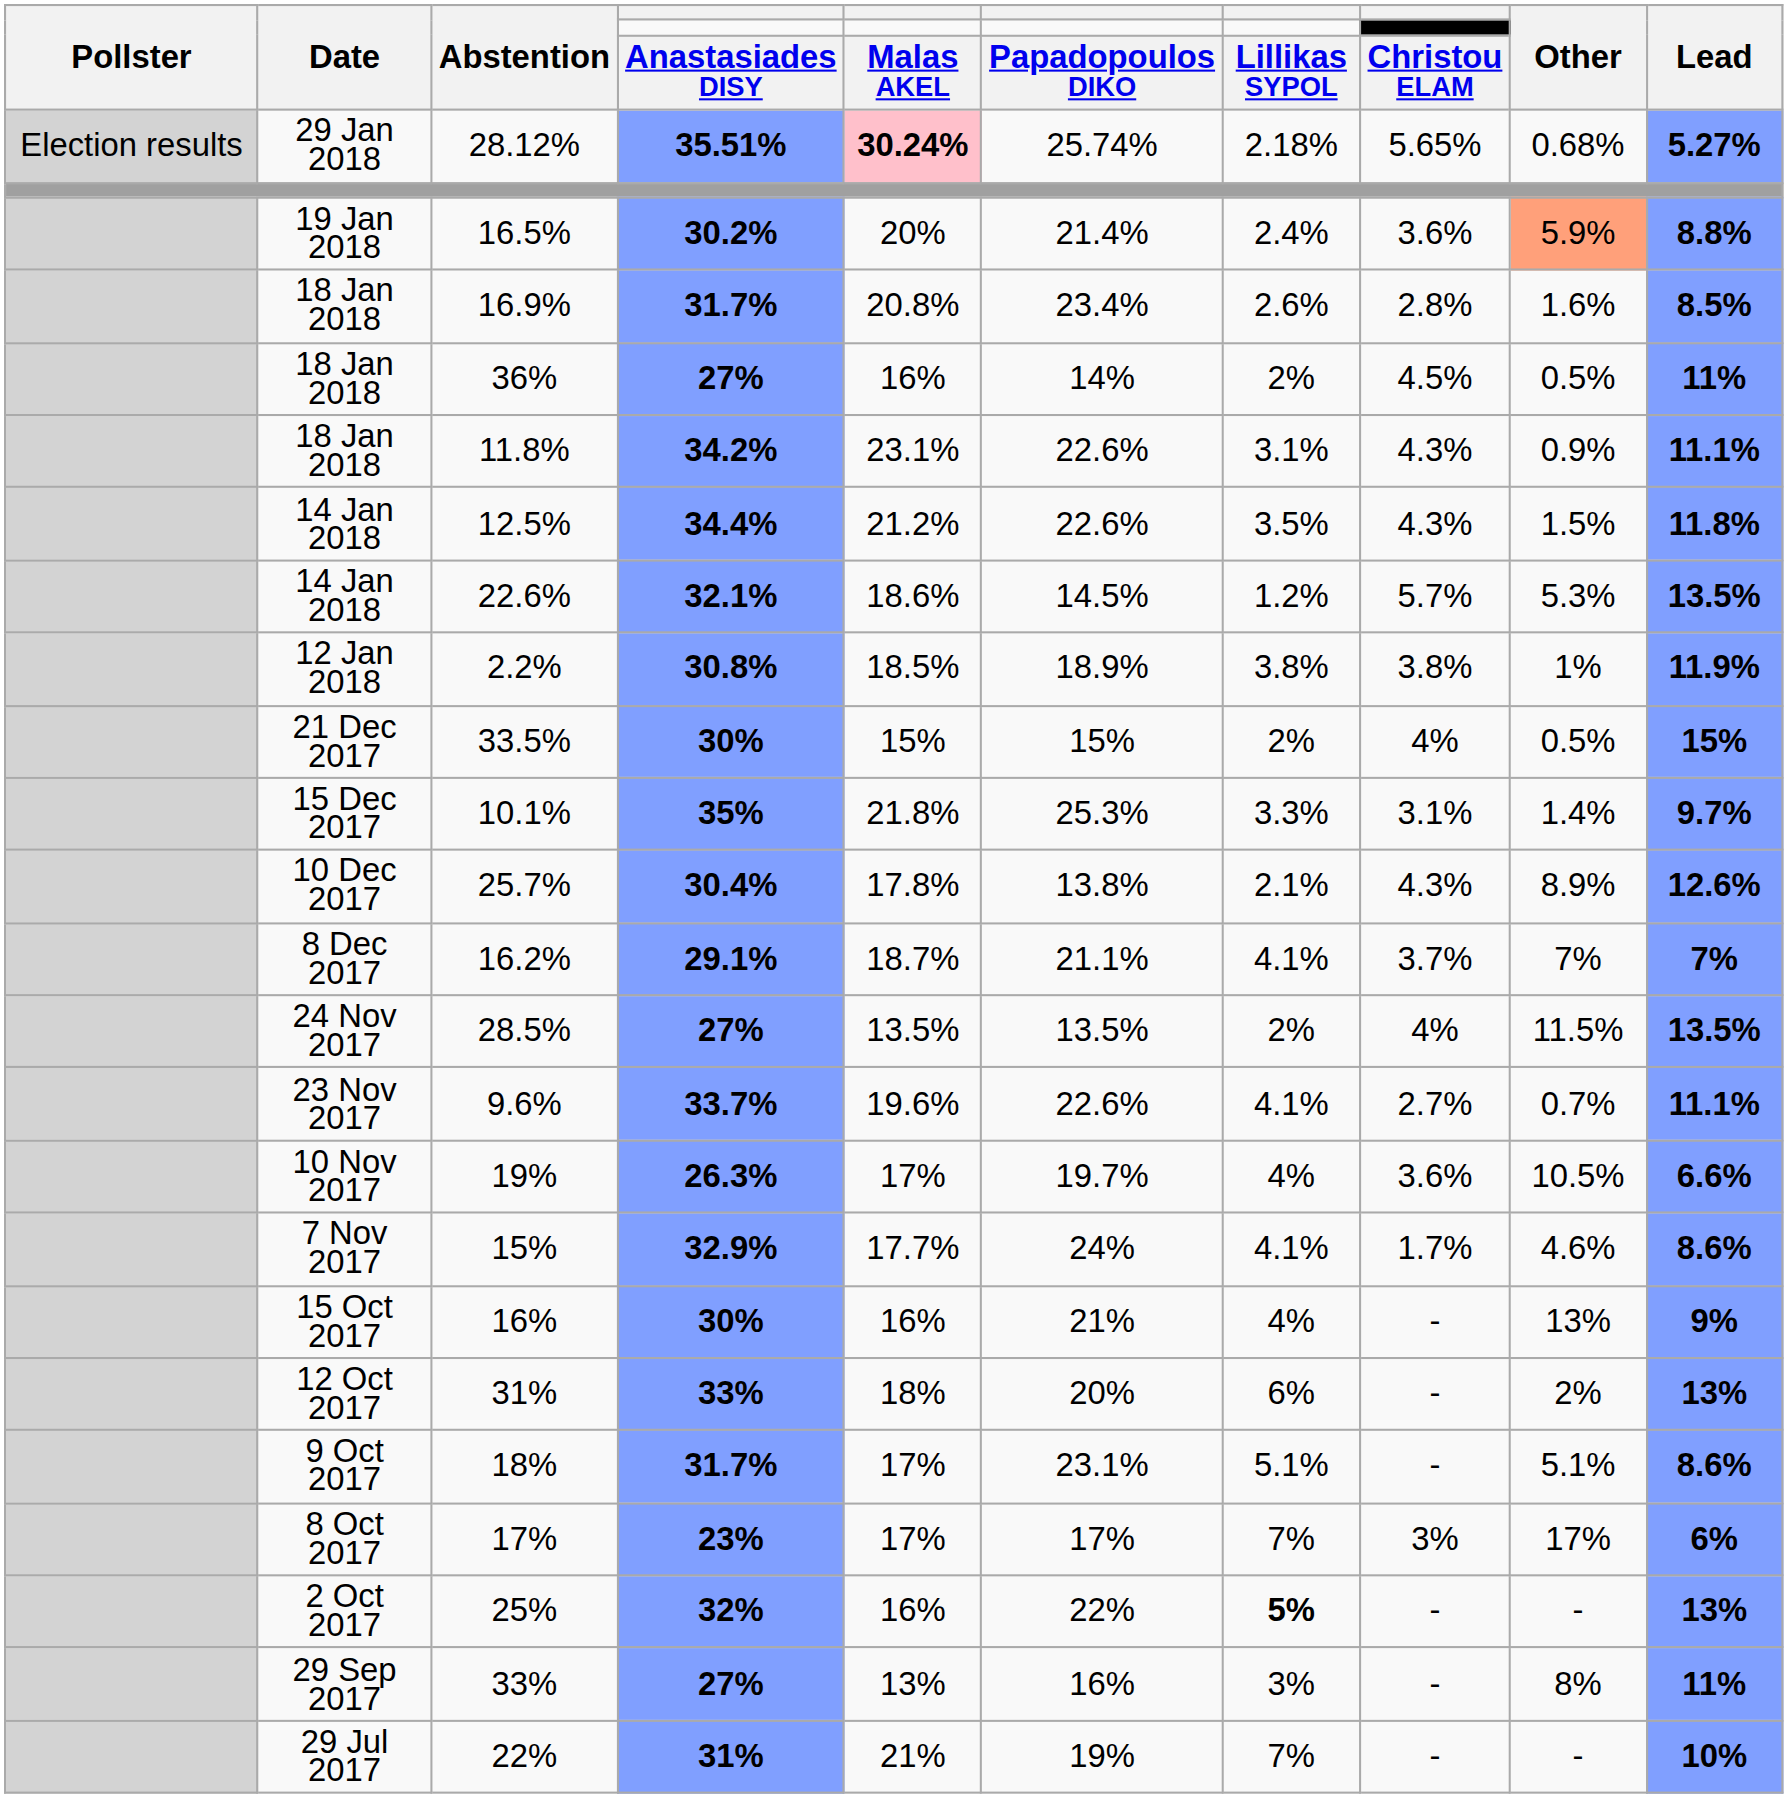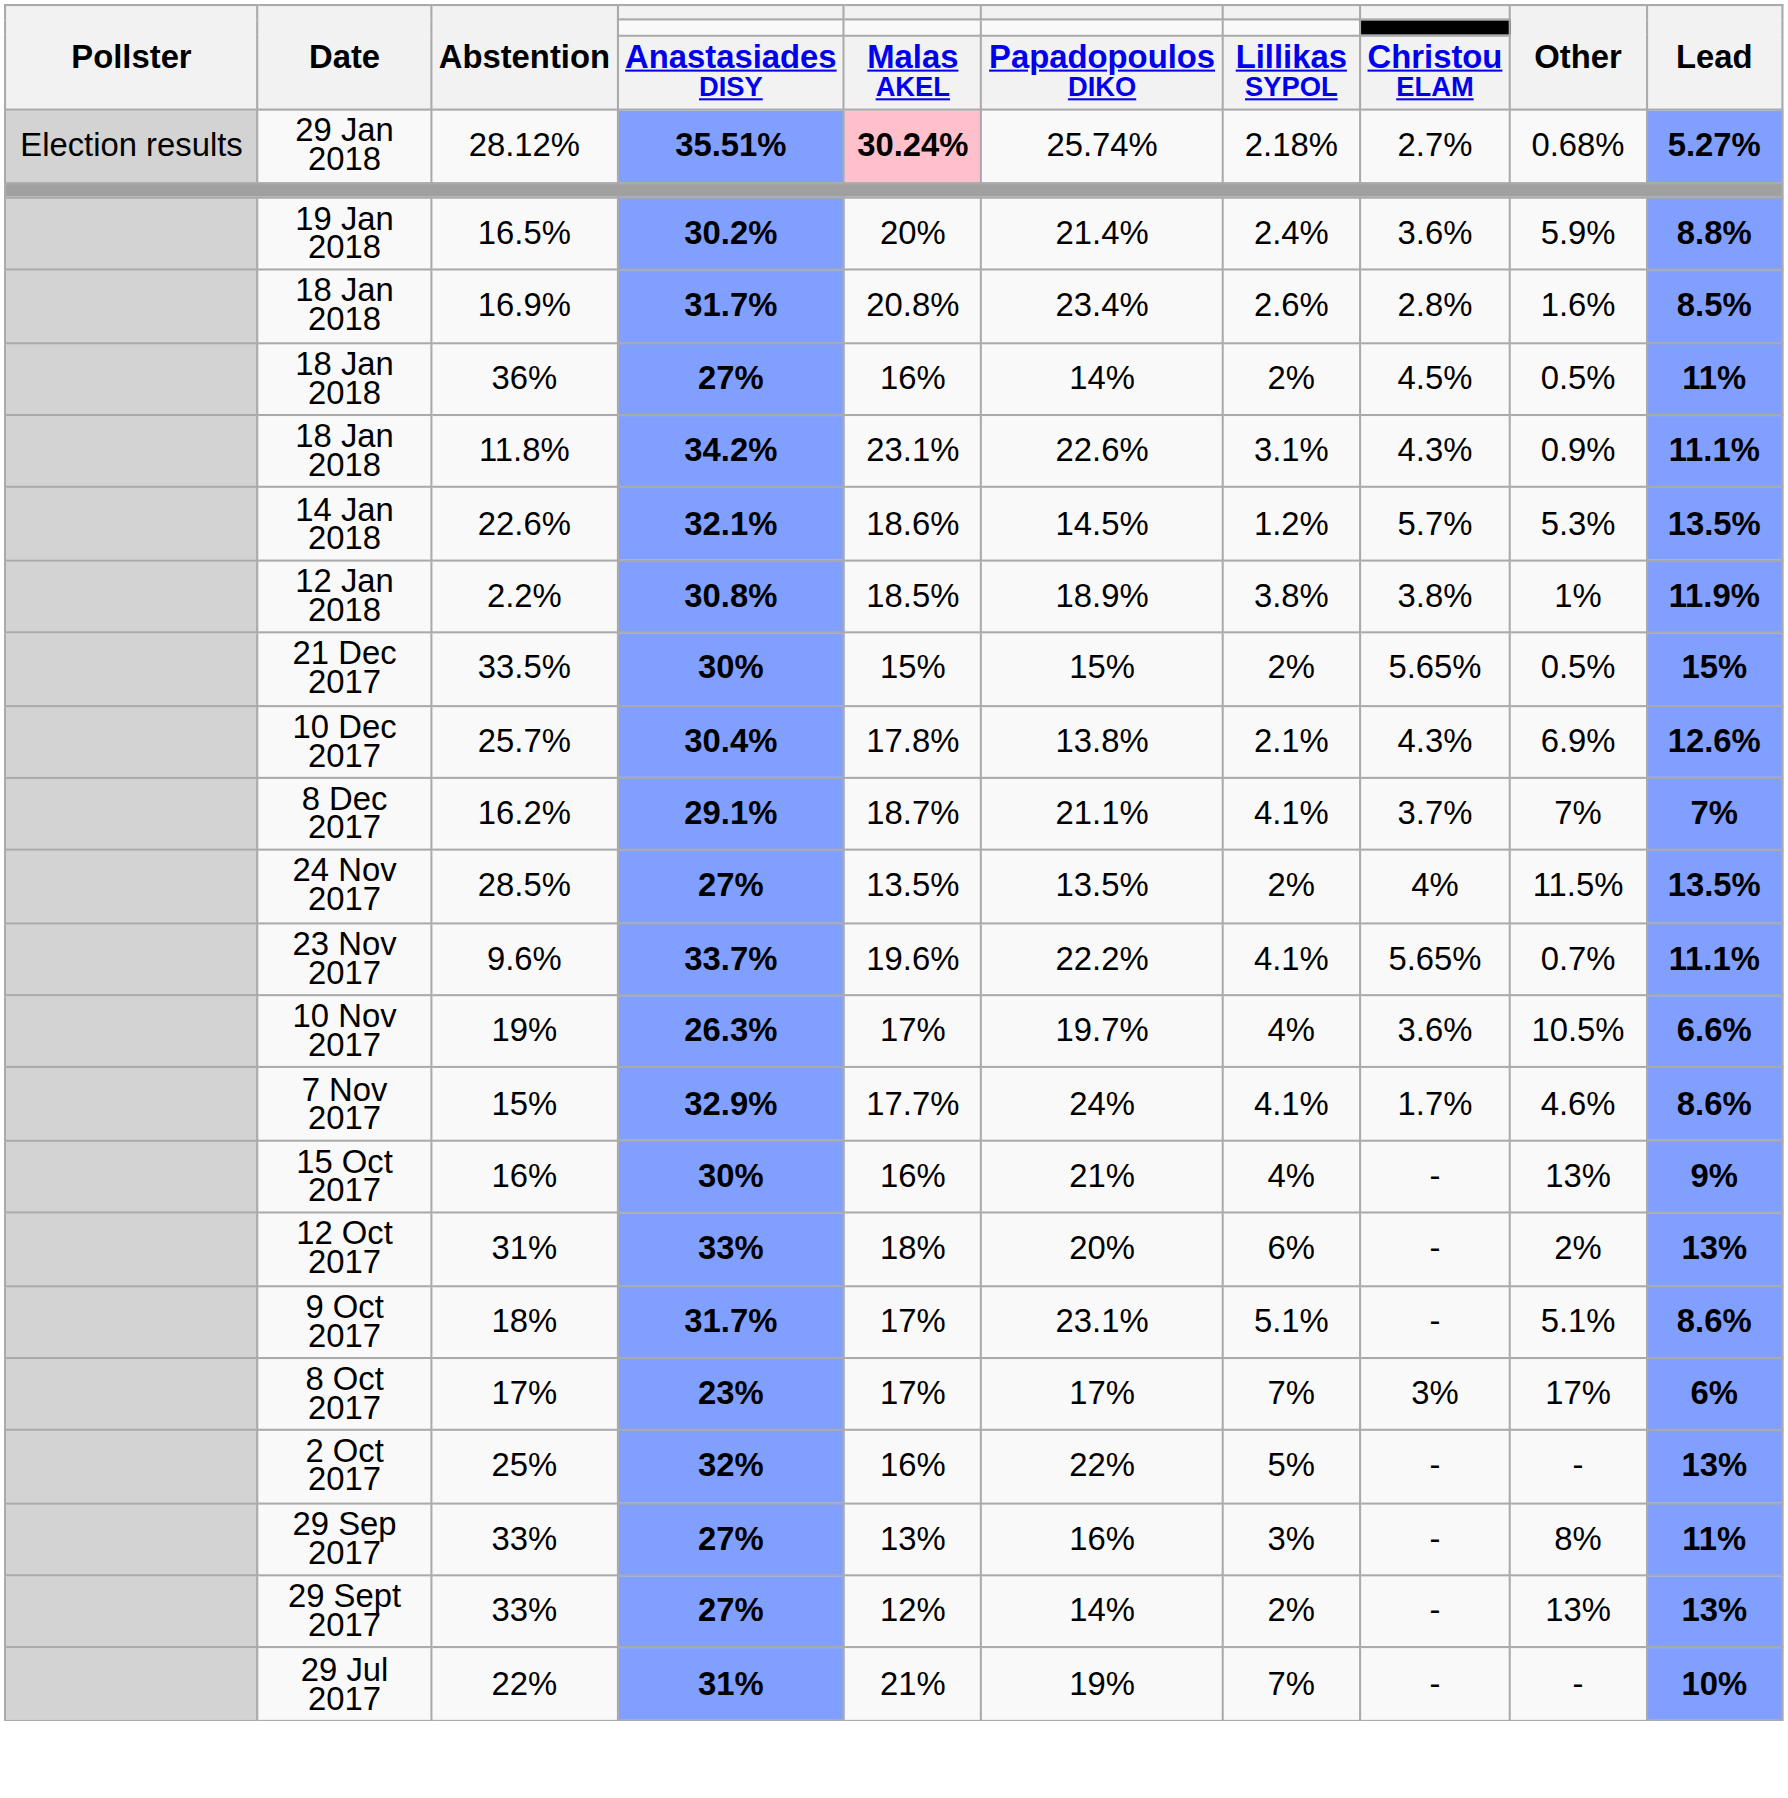28.12% | column 8: 5.65% -> 2.7%
16.5% | Other: lightsalmon background -> no background
- row: 14 Jan 2018 | 12.5% | 34.4% | 21.2% | 22.6% | 3.5% | 4.3% | 1.5% | 11.8%
33.5% | column 8: 4% -> 5.65%
- row: 15 Dec 2017 | 10.1% | 35% | 21.8% | 25.3% | 3.3% | 3.1% | 1.4% | 9.7%
25.7% | Other: 8.9% -> 6.9%
9.6% | column 6: 22.6% -> 22.2%
9.6% | column 8: 2.7% -> 5.65%
25% | column 7: bold -> normal
+ row: 29 Sept 2017 | 33% | 27% | 12% | 14% | 2% | - | 13% | 13%
